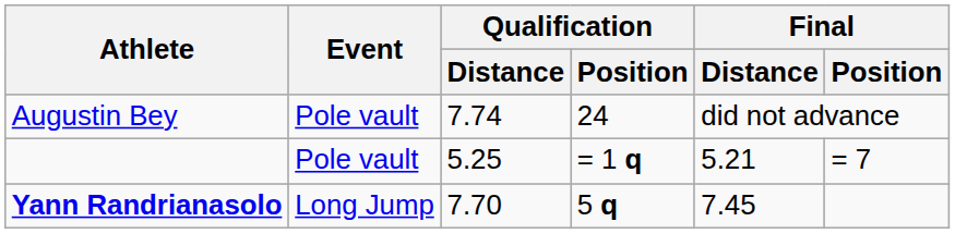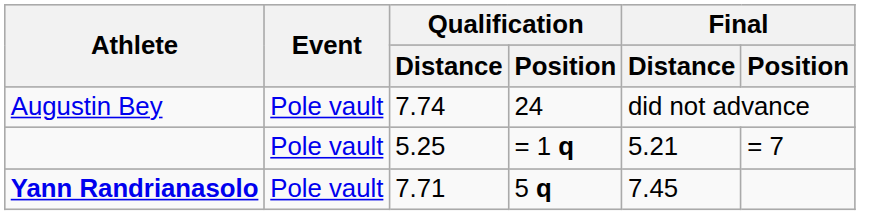Yann Randrianasolo | Event: Long Jump -> Pole vault
Yann Randrianasolo | Qualification / Distance: 7.70 -> 7.71
